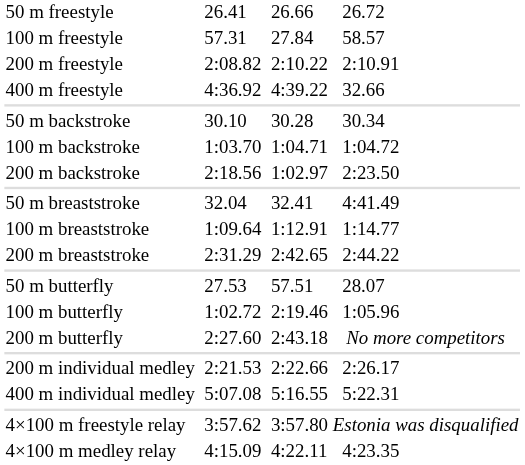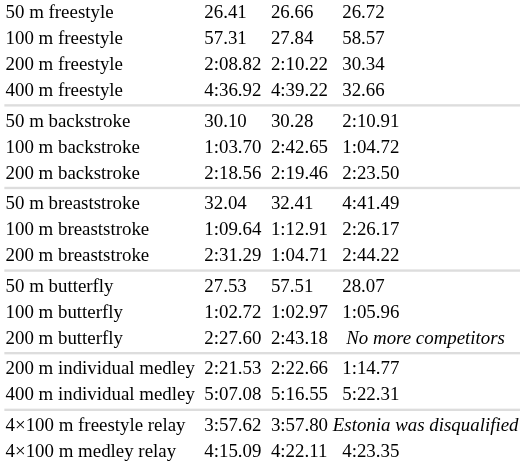200 m freestyle | column 7: 2:10.91 -> 30.34
50 m backstroke | column 7: 30.34 -> 2:10.91
100 m backstroke | column 5: 1:04.71 -> 2:42.65
200 m backstroke | column 5: 1:02.97 -> 2:19.46
100 m breaststroke | column 7: 1:14.77 -> 2:26.17
200 m breaststroke | column 5: 2:42.65 -> 1:04.71
100 m butterfly | column 5: 2:19.46 -> 1:02.97
200 m individual medley | column 7: 2:26.17 -> 1:14.77
